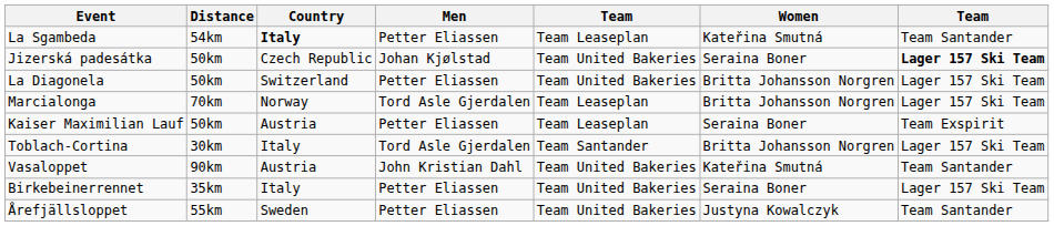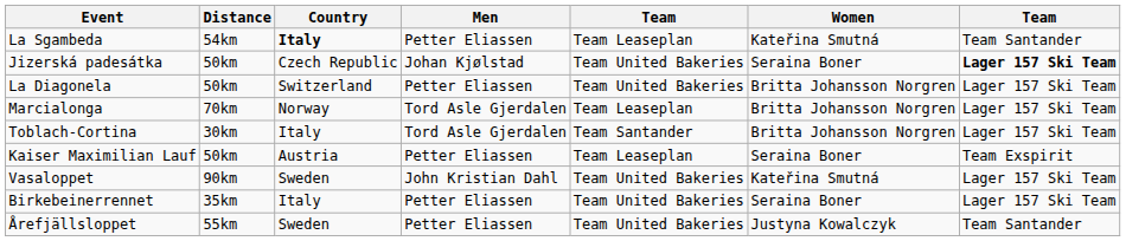rows swapped: Kaiser Maximilian Lauf <-> Toblach-Cortina
Vasaloppet | Country: Austria -> Sweden
Vasaloppet | column 7: Team Santander -> Lager 157 Ski Team
